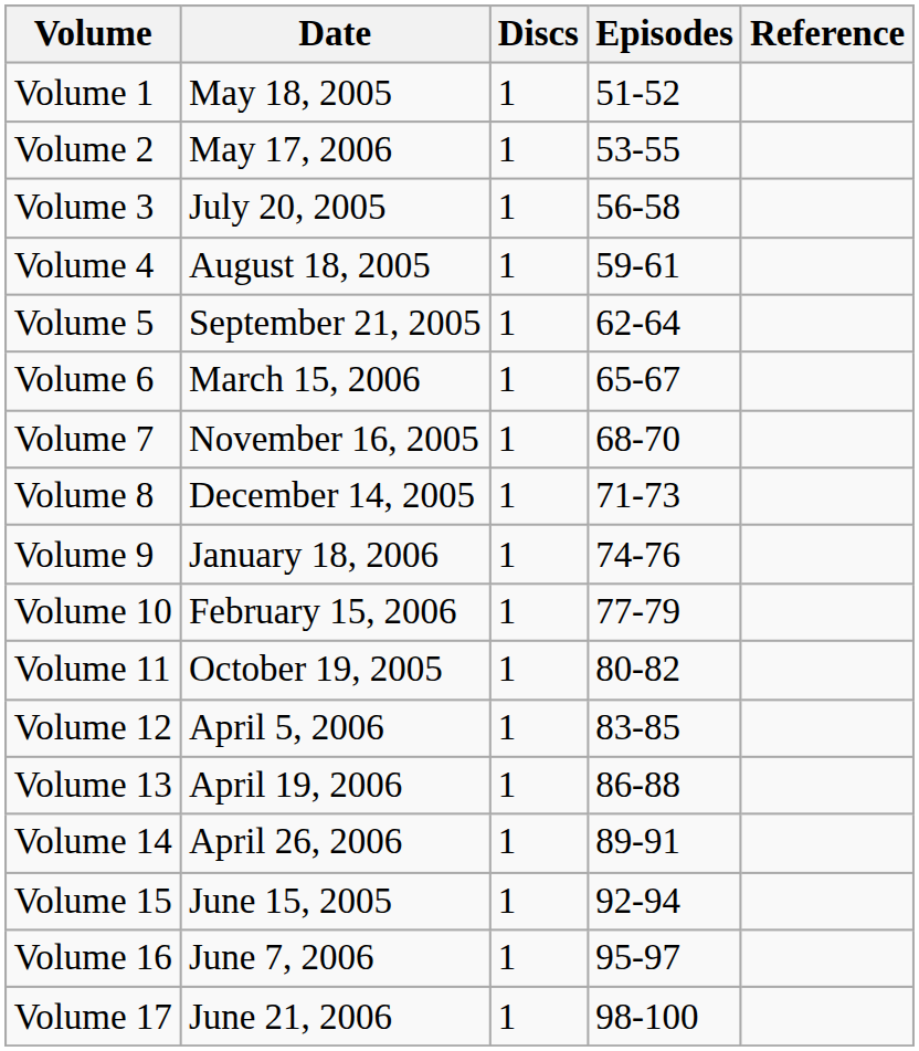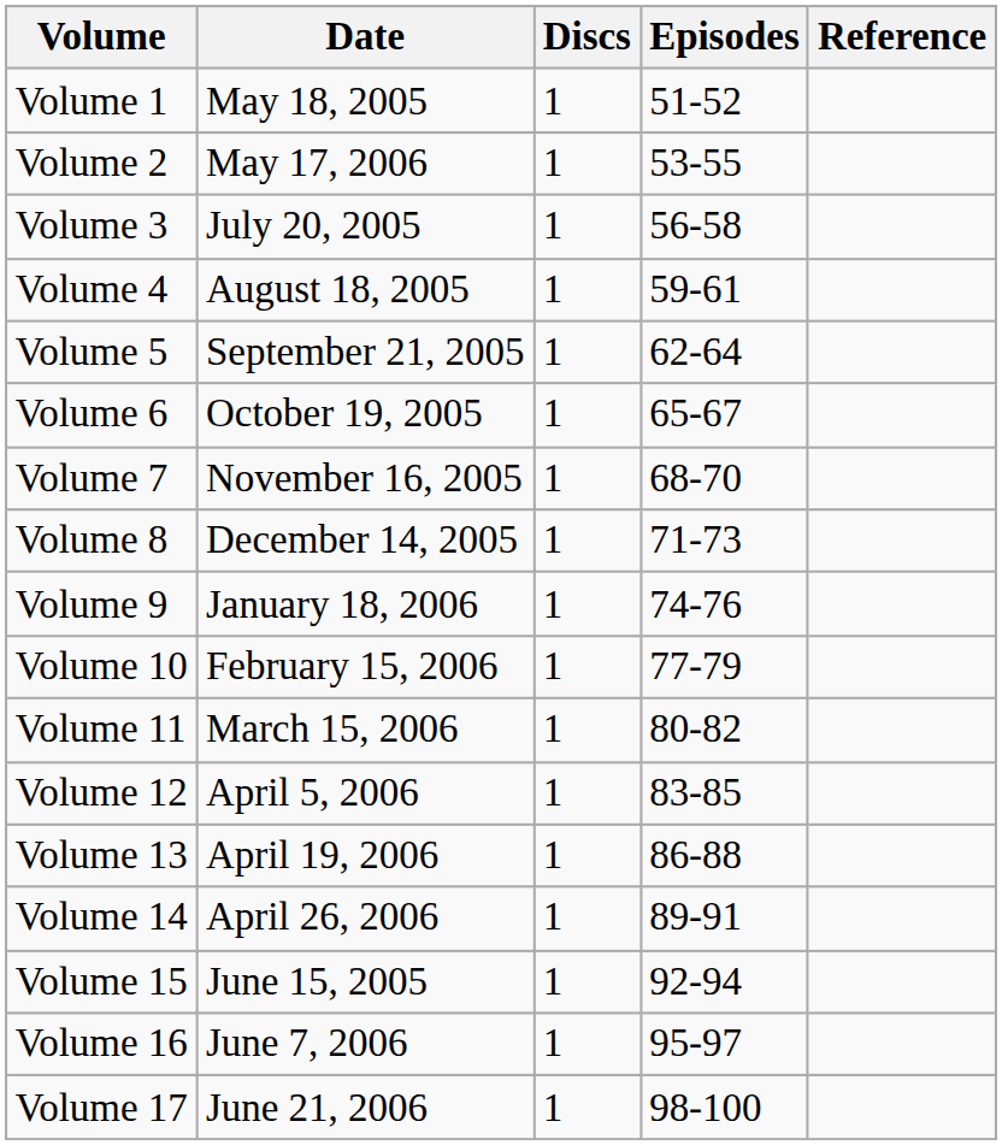Volume 6 | Date: March 15, 2006 -> October 19, 2005
Volume 11 | Date: October 19, 2005 -> March 15, 2006
